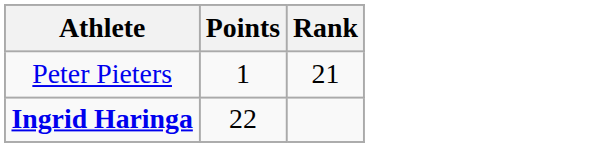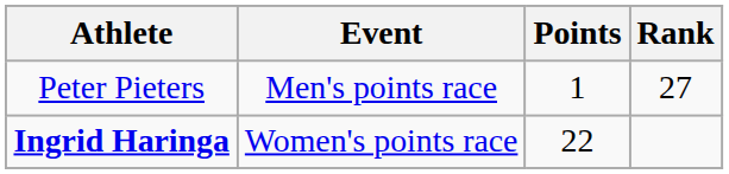+ column: Event | Men's points race | Women's points race
Peter Pieters | Rank: 21 -> 27
